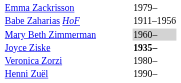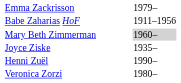Joyce Ziske | column 2: bold -> normal
rows swapped: Veronica Zorzi <-> Henni Zuël
